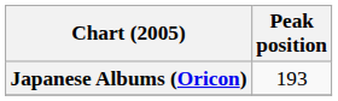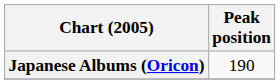Japanese Albums (Oricon) | Peak position: 193 -> 190
